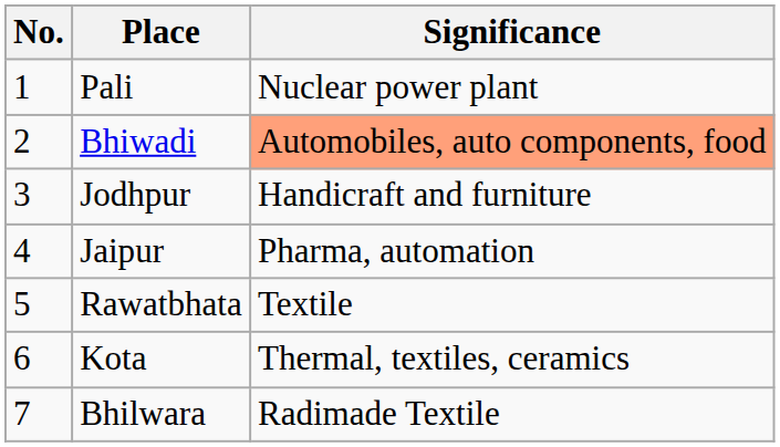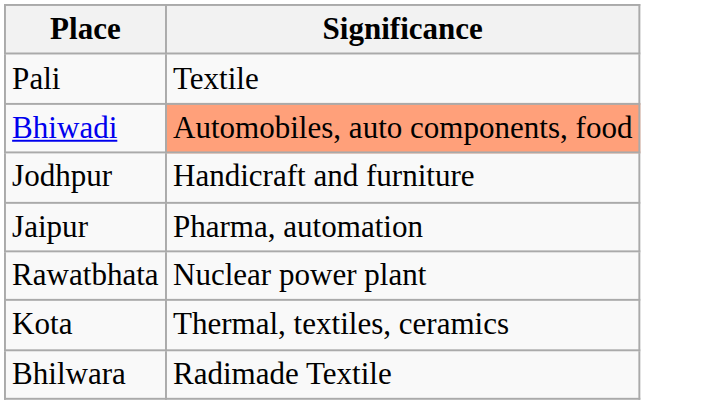- column: No. | 1 | 2 | 3 | 4 | 5 | 6 | 7
Pali | Significance: Nuclear power plant -> Textile
Rawatbhata | Significance: Textile -> Nuclear power plant
